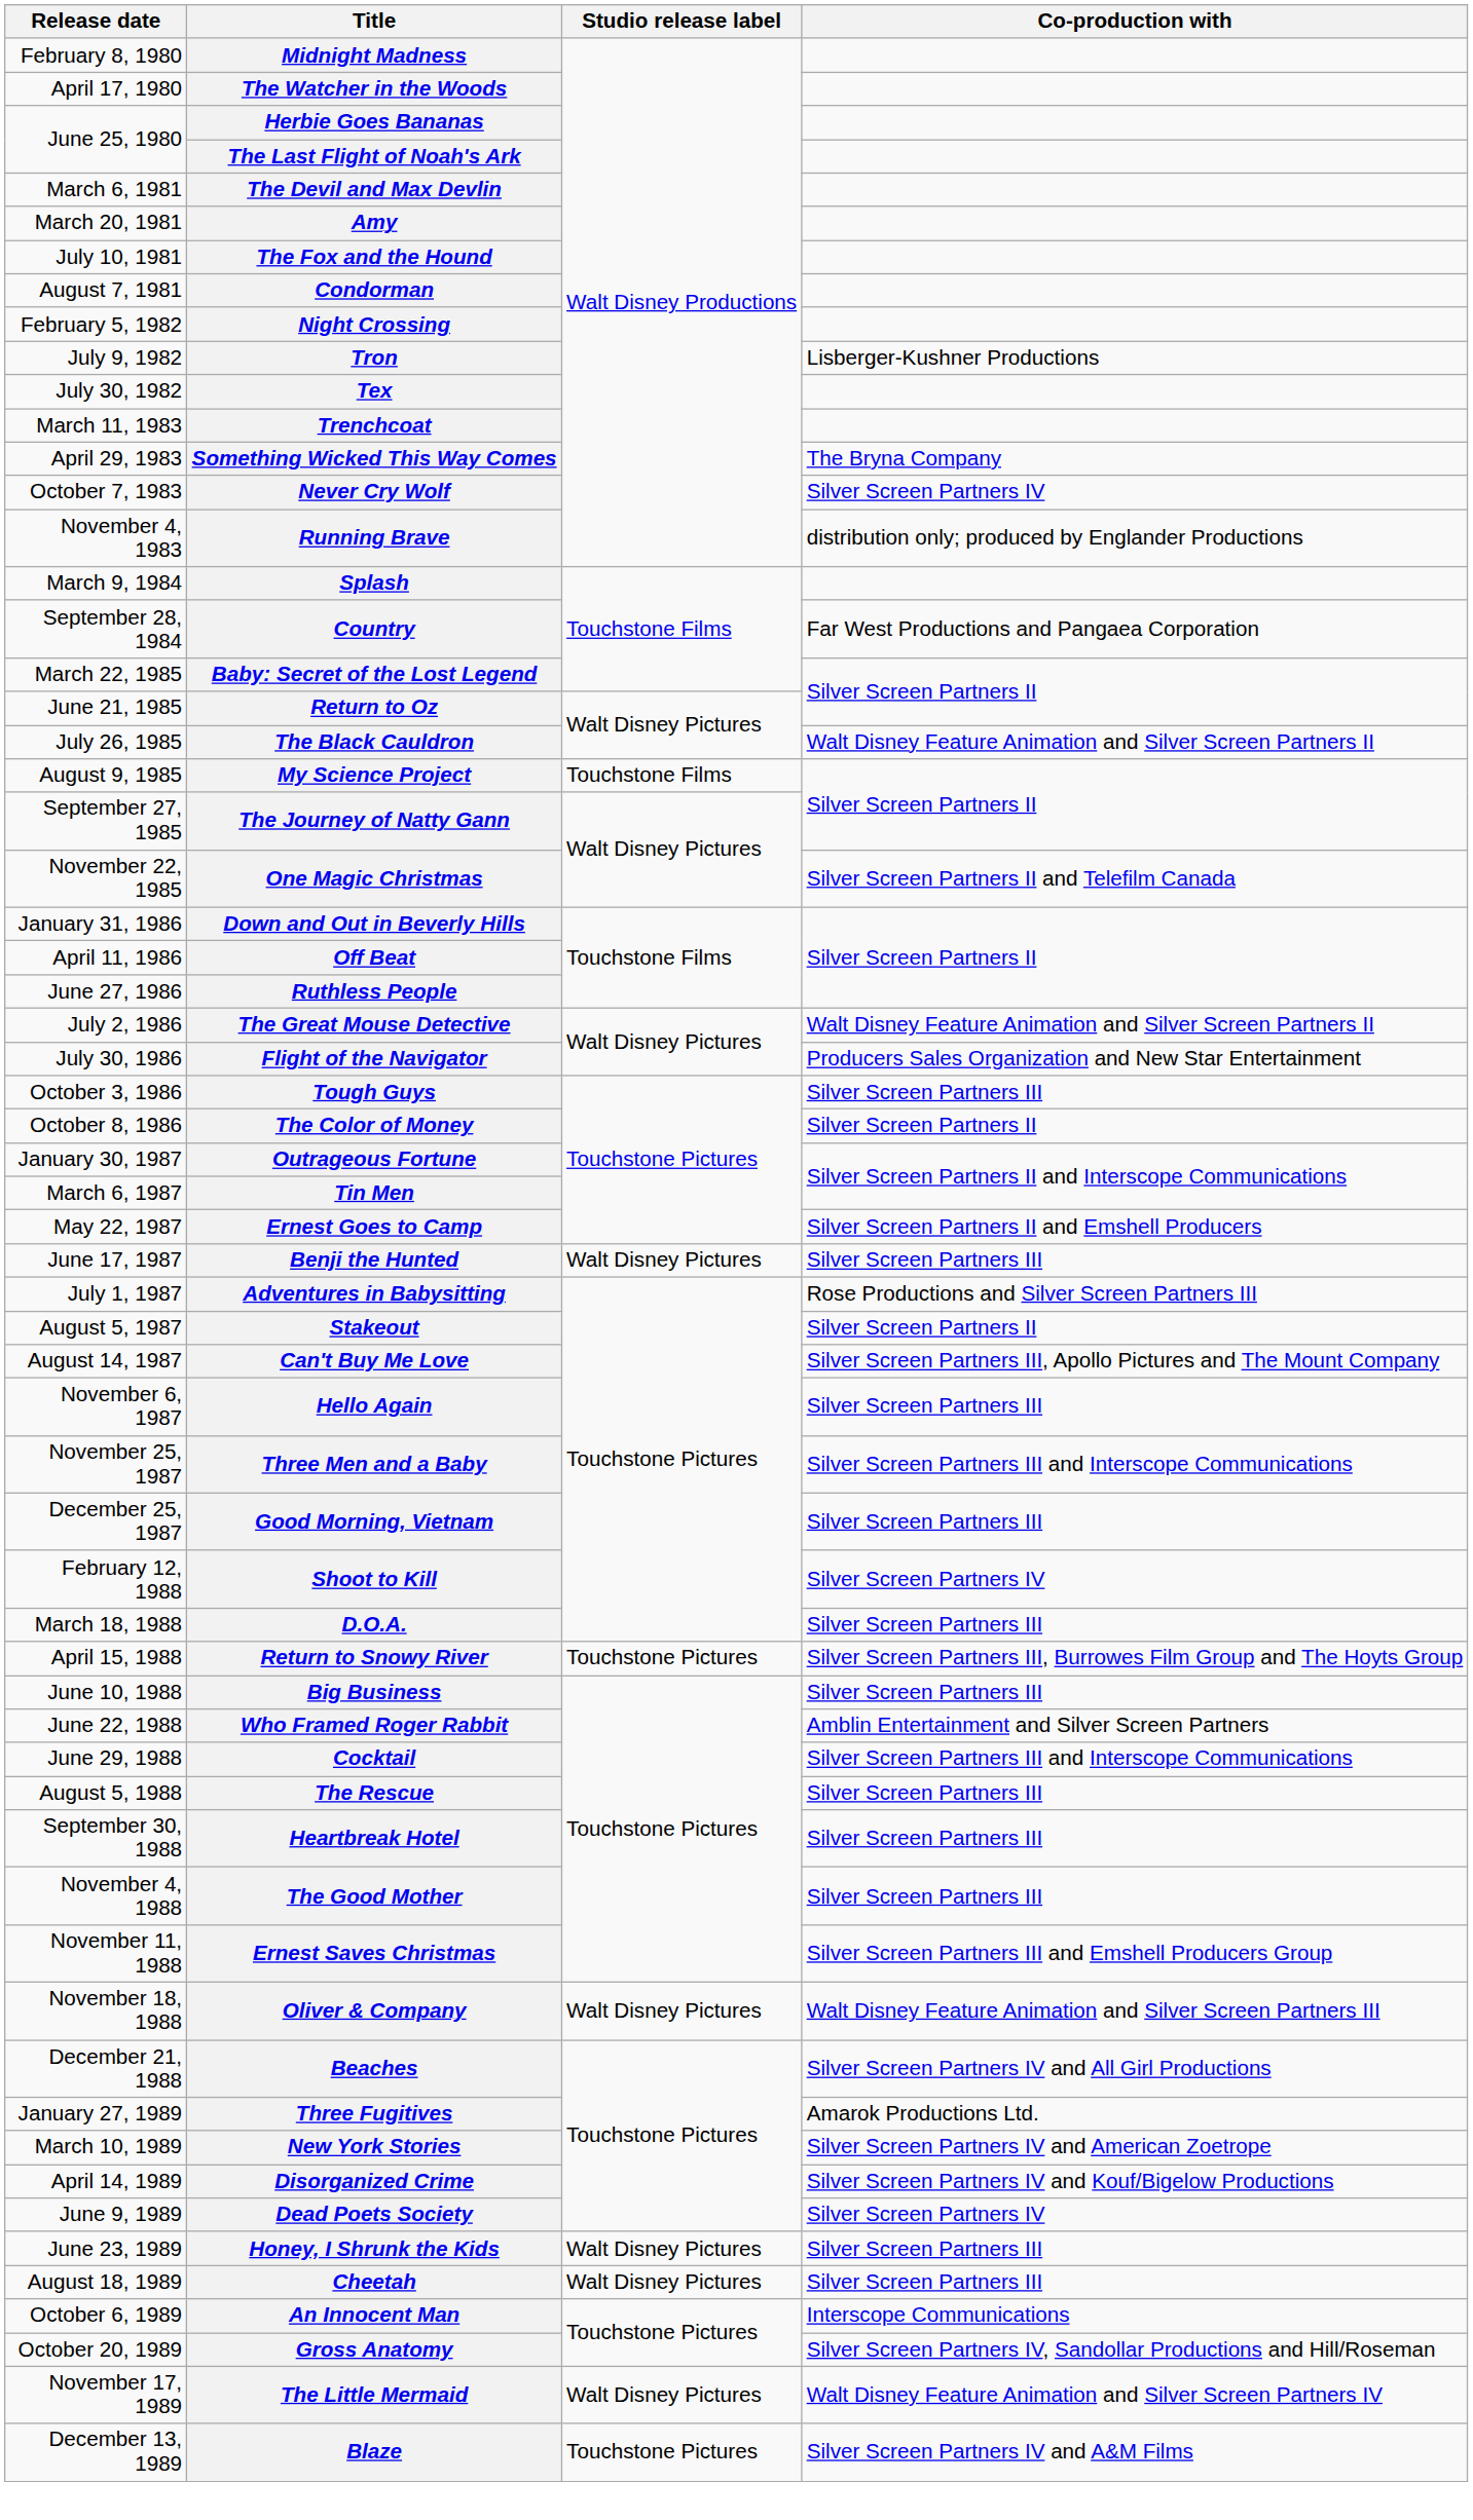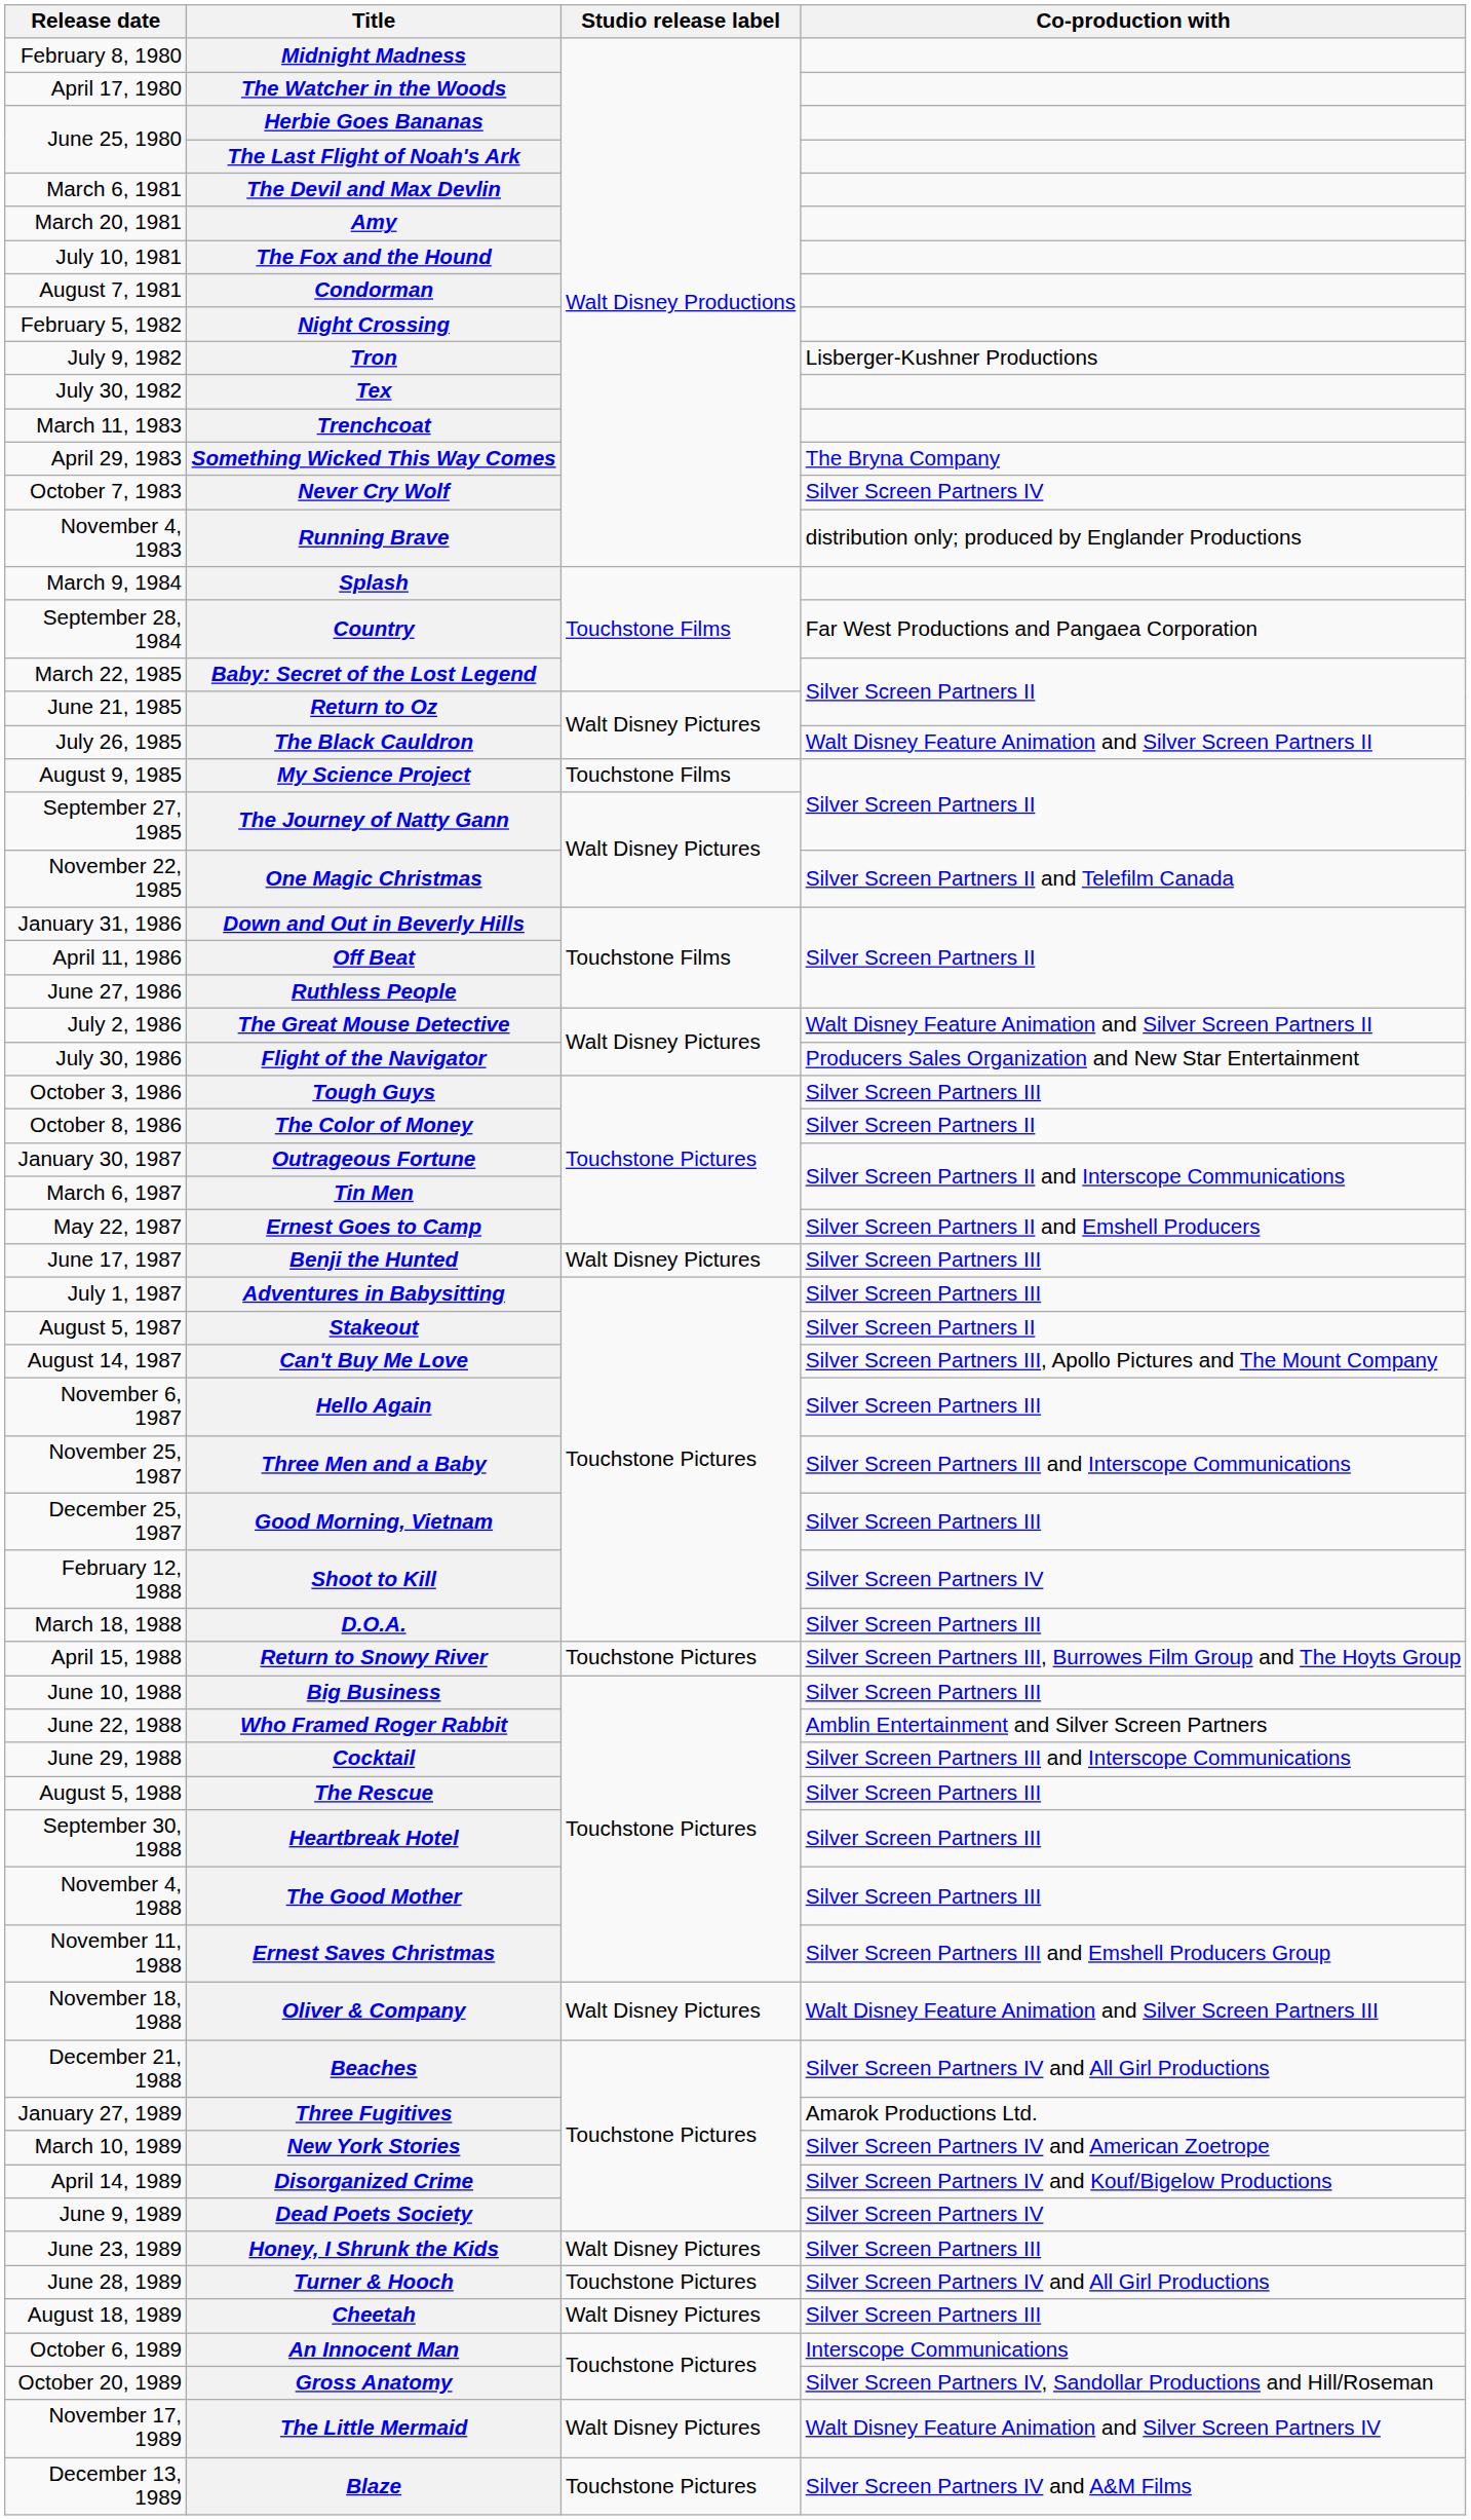Adventures in Babysitting | Co-production with: Rose Productions and Silver Screen Partners III -> Silver Screen Partners III
+ row: June 28, 1989 | Turner & Hooch | Touchstone Pictures | Silver Screen Partners IV and All Girl Productions
